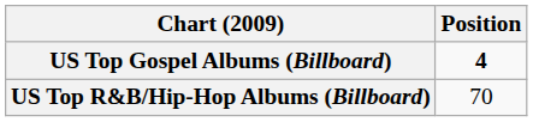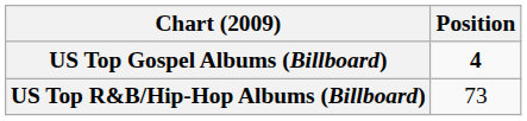US Top R&B/Hip-Hop Albums (Billboard) | Position: 70 -> 73
